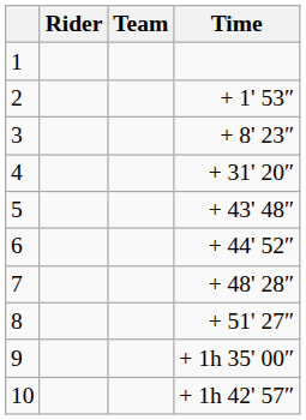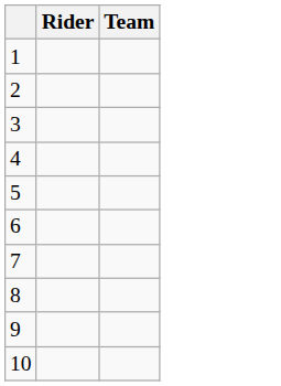- column: Time | + 1' 53″ | + 8' 23″ | + 31' 20″ | + 43' 48″ | + 44' 52″ | + 48' 28″ | + 51' 27″ | + 1h 35' 00″ | + 1h 42' 57″
